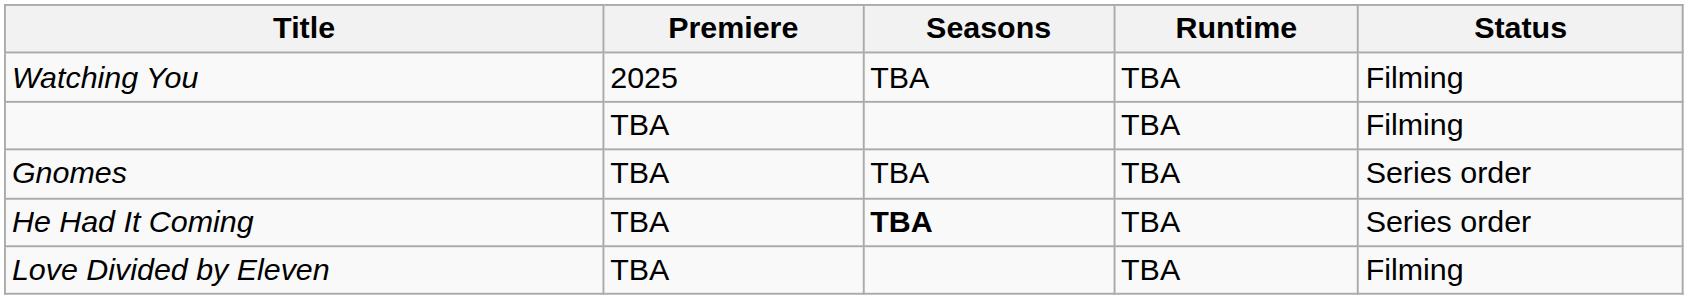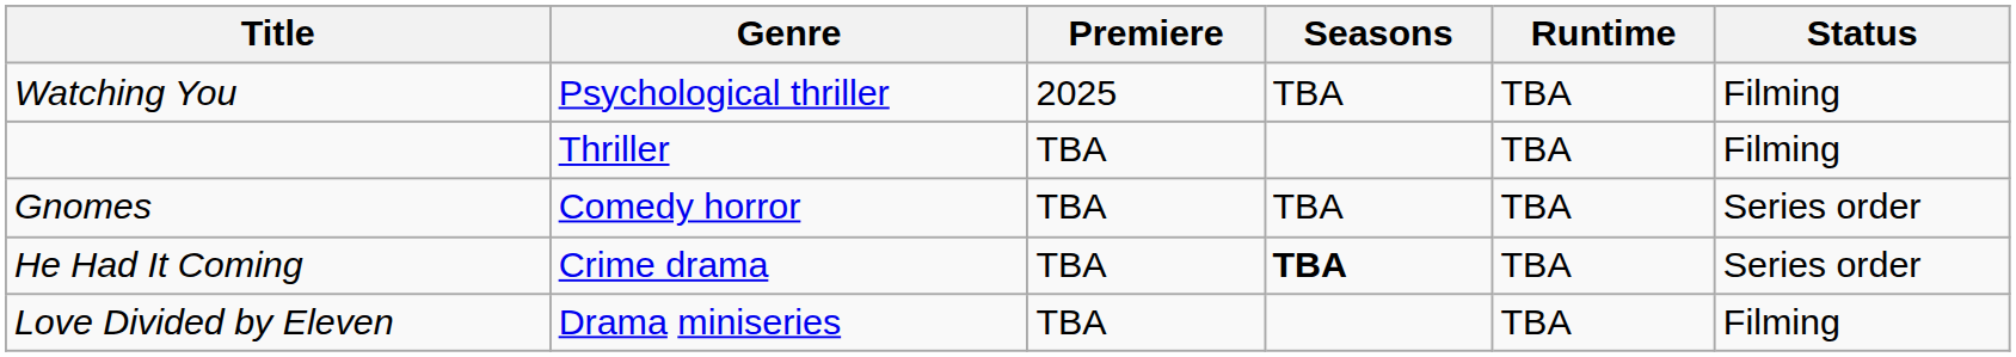+ column: Genre | Psychological thriller | Thriller | Comedy horror | Crime drama | Drama miniseries
